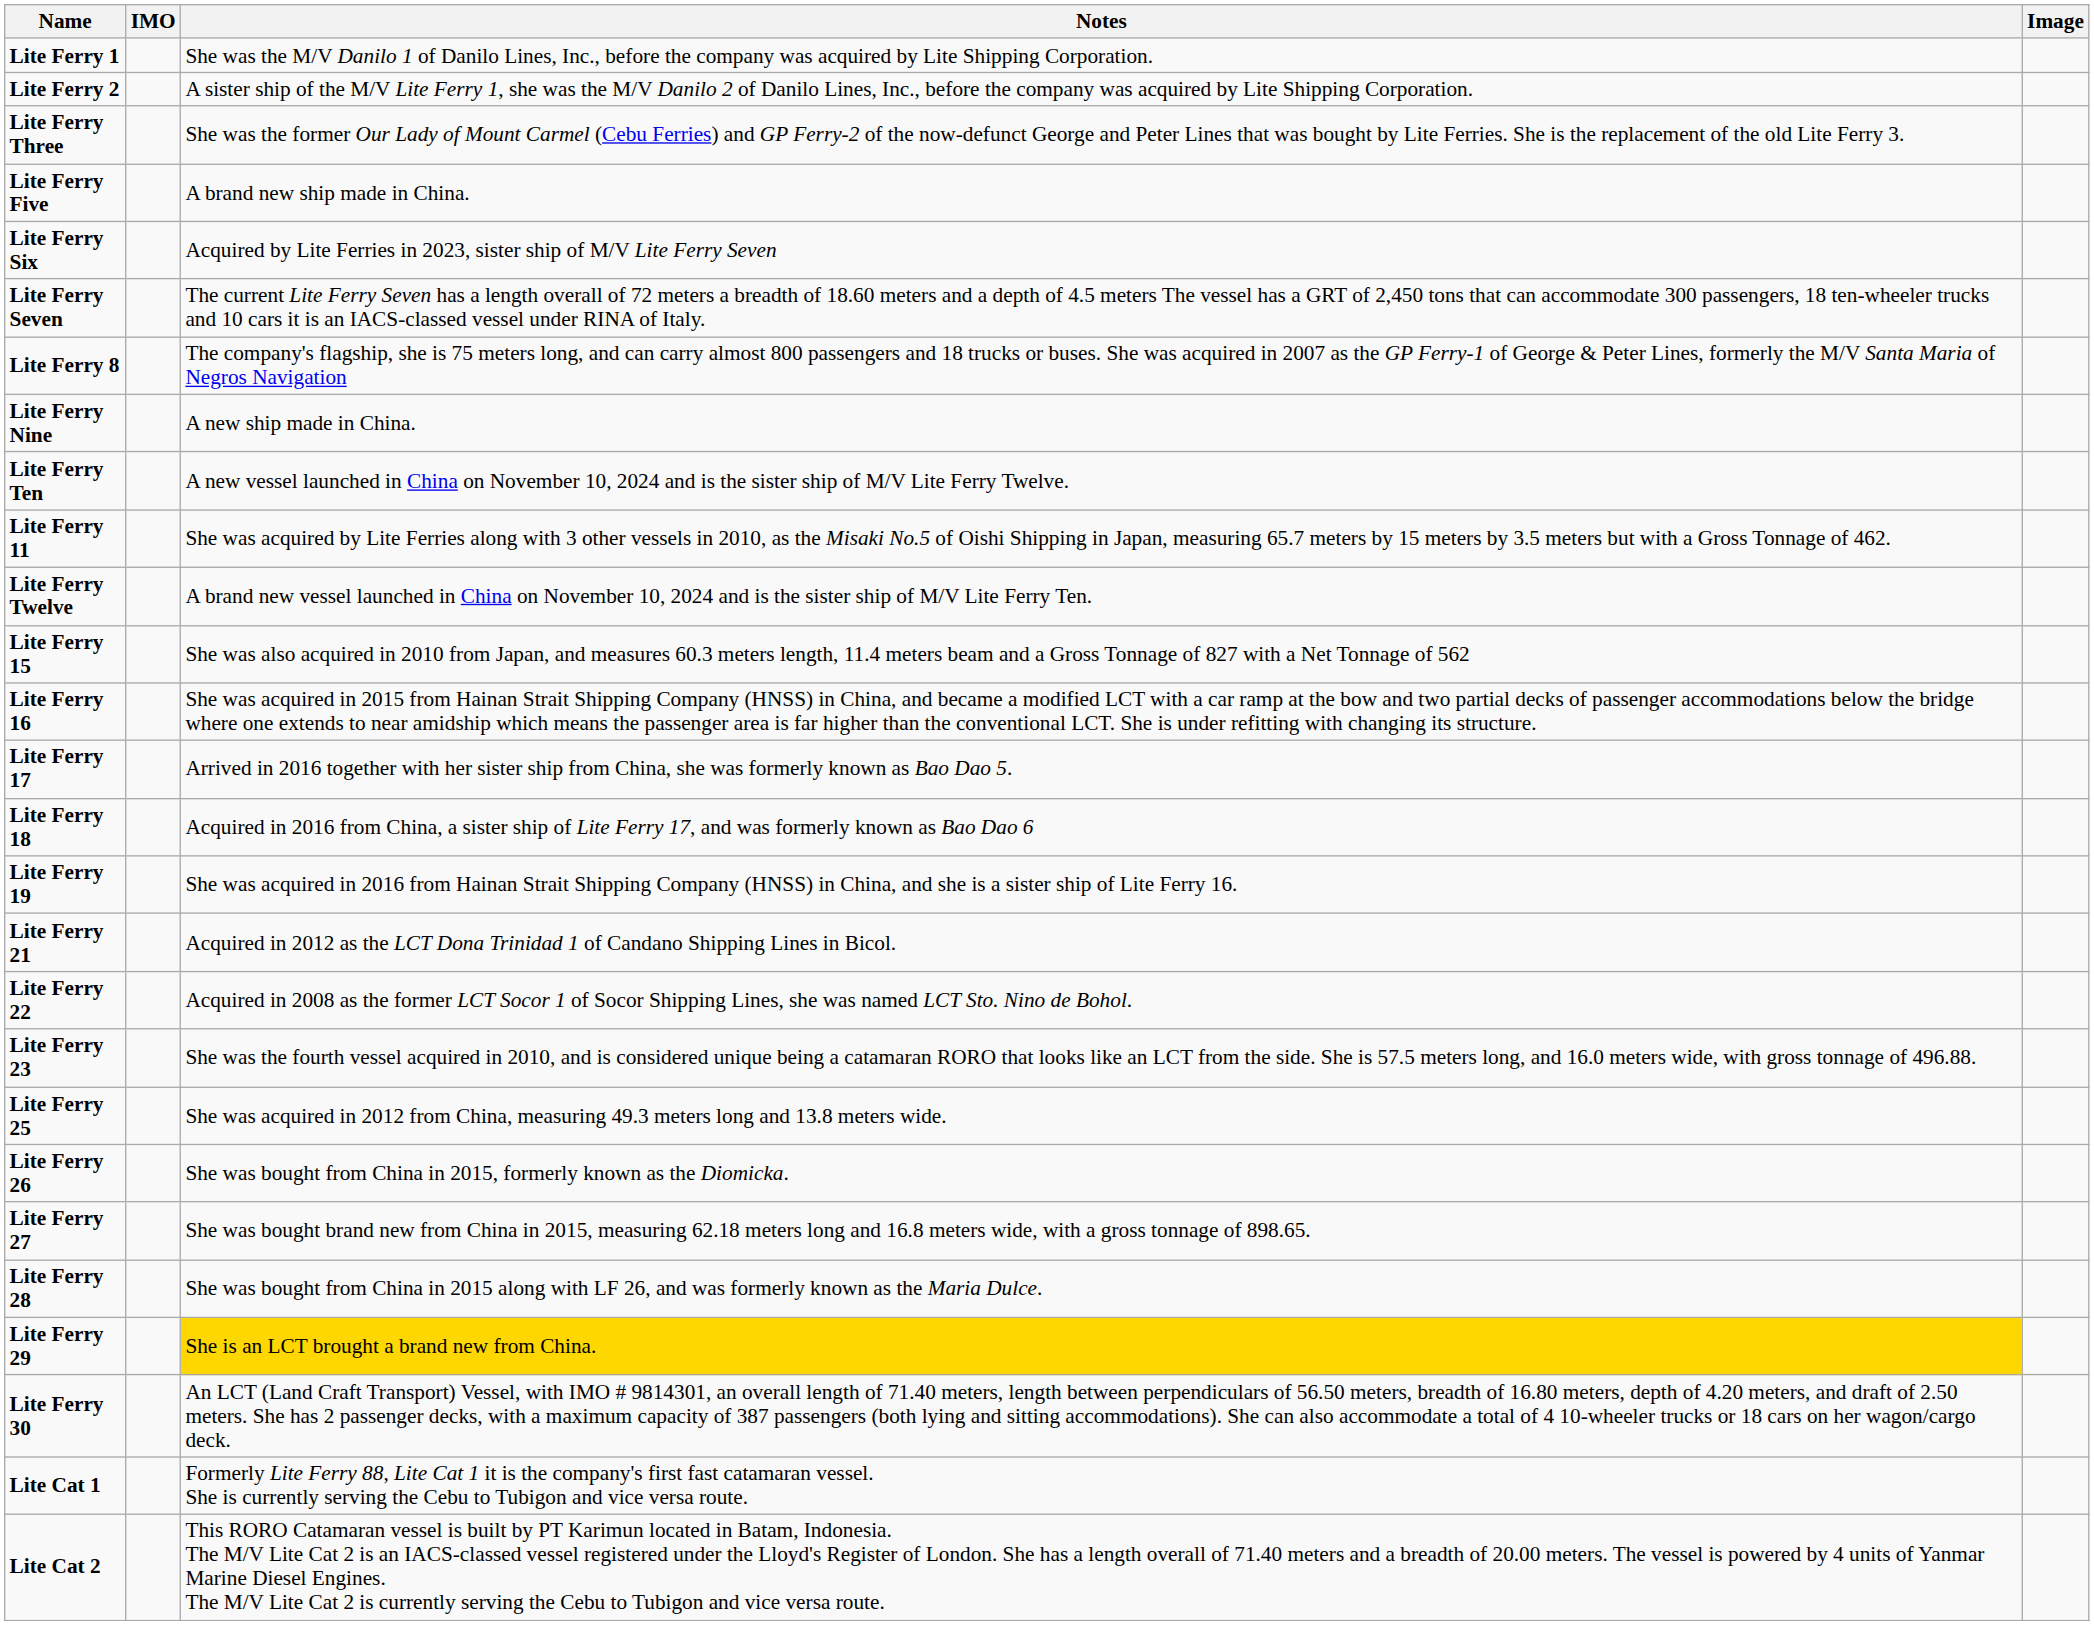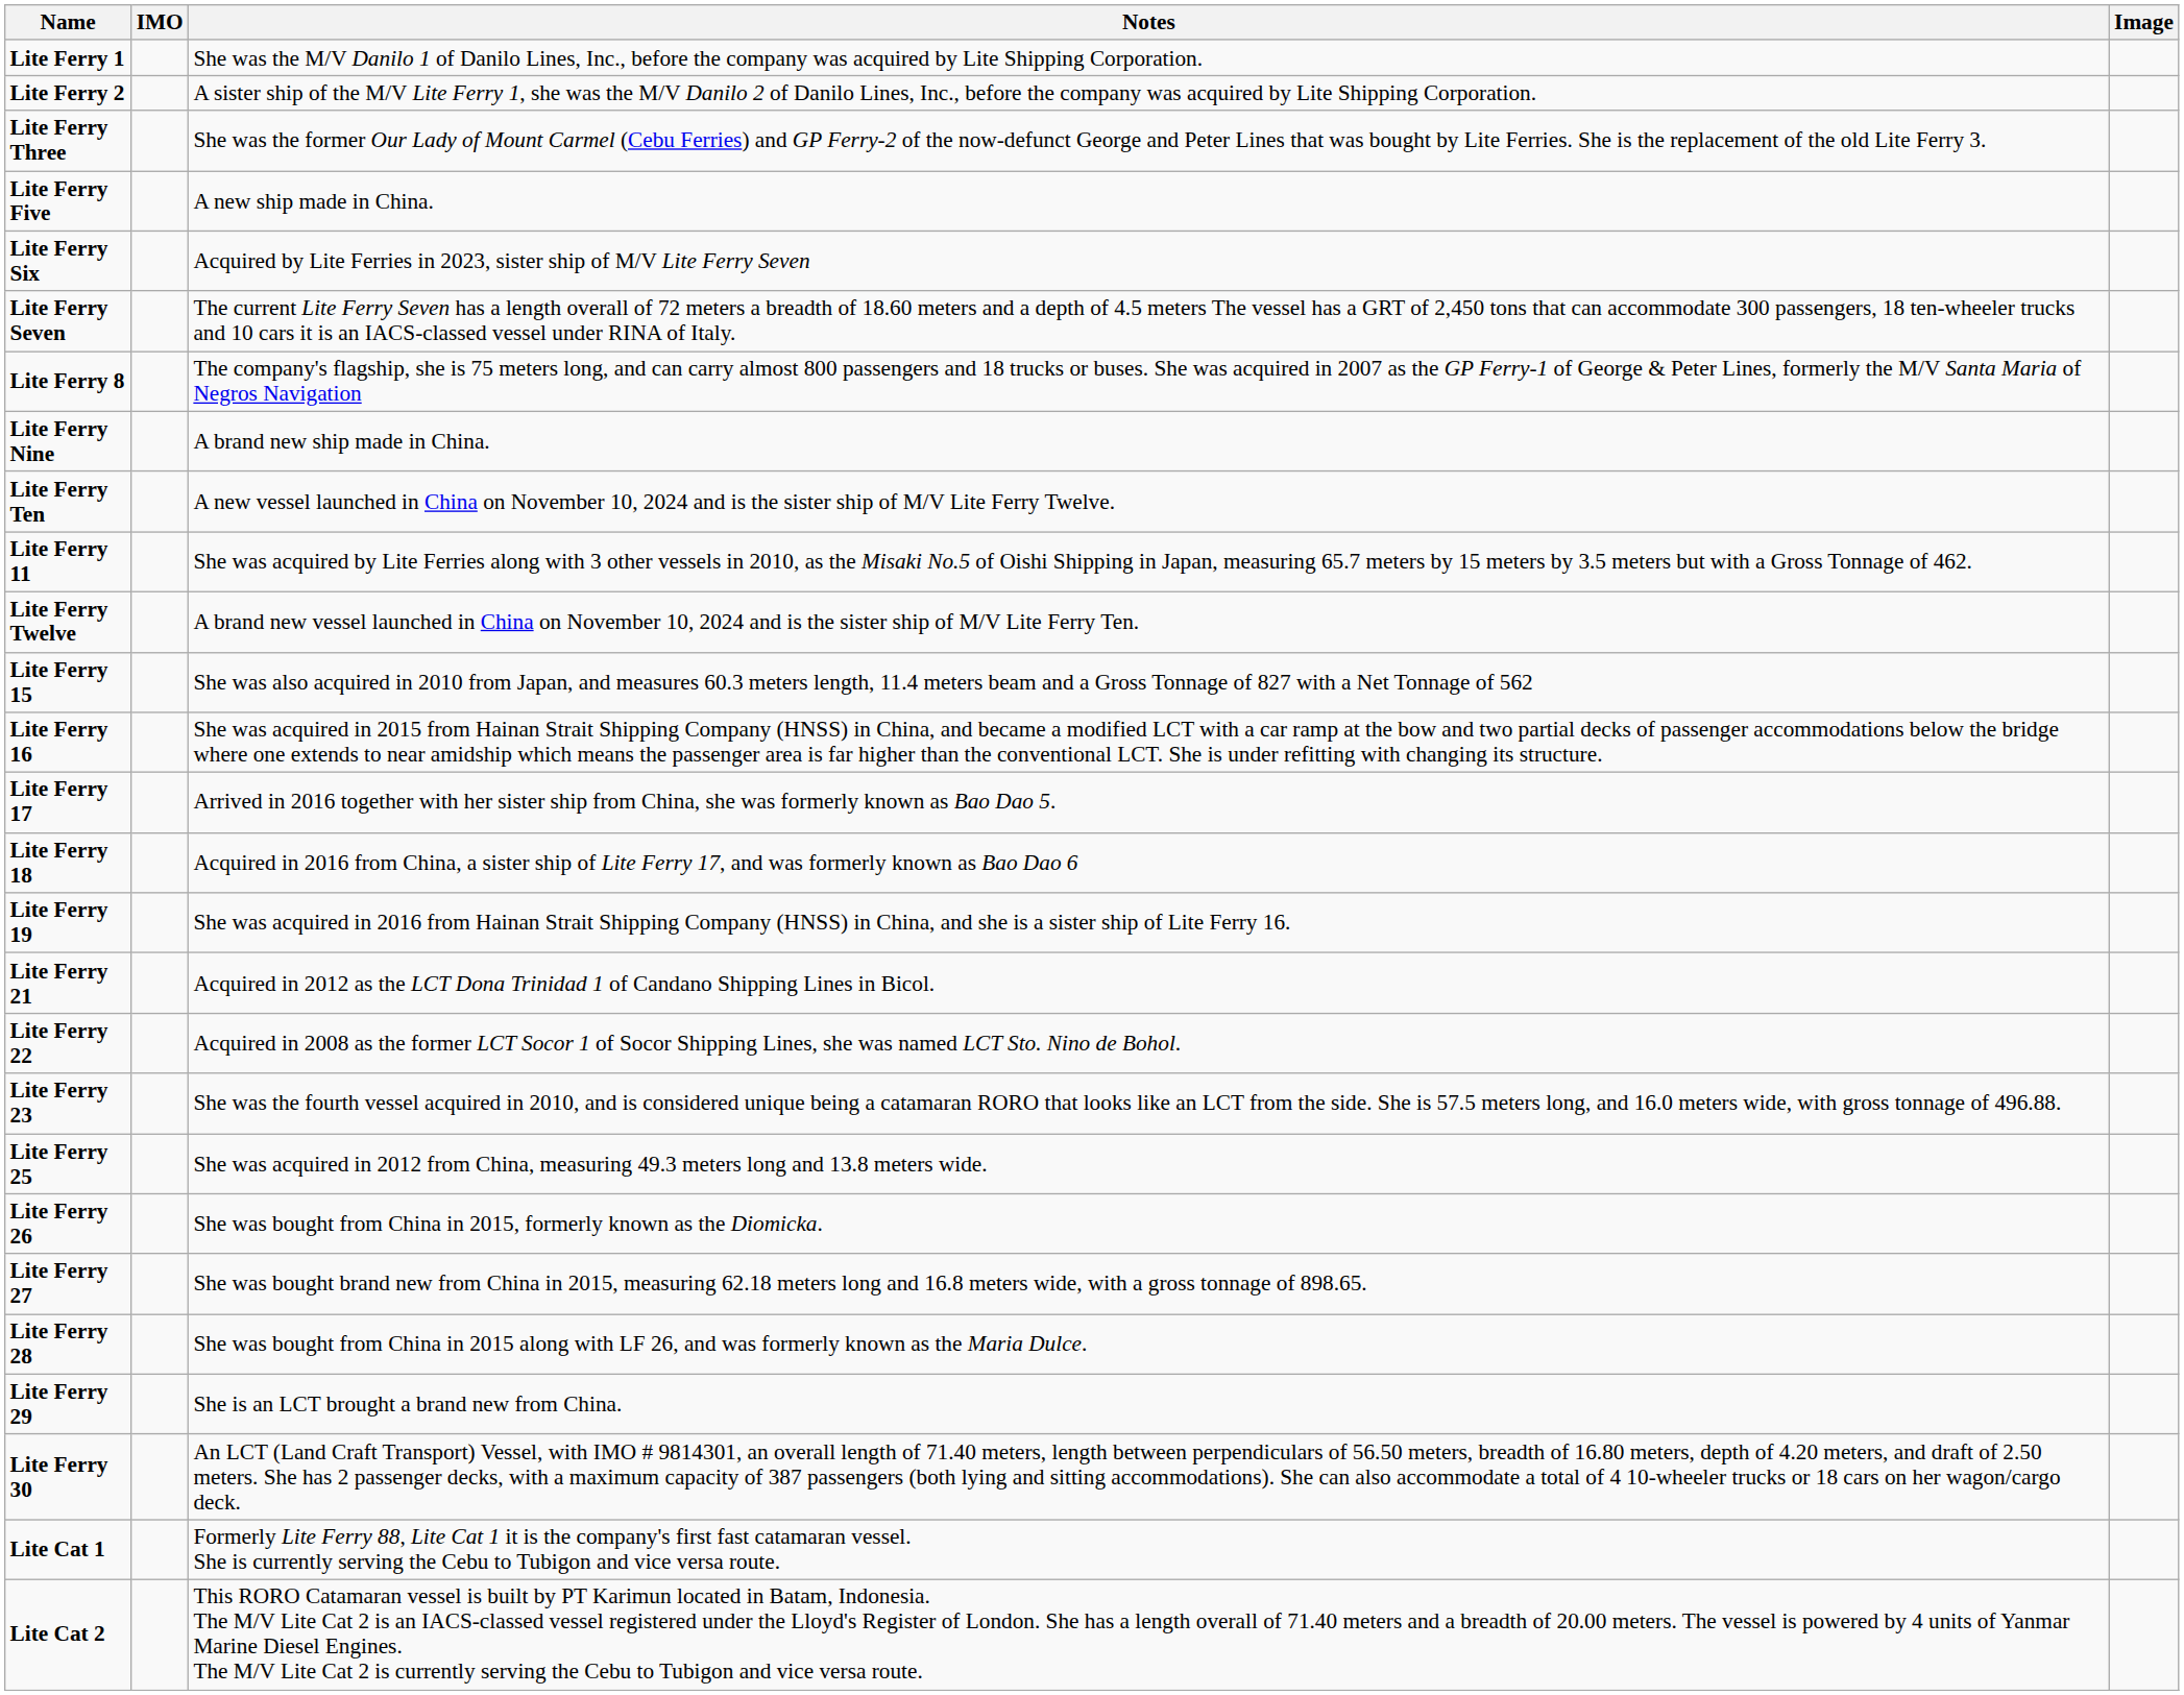Lite Ferry Five | Notes: A brand new ship made in China. -> A new ship made in China.
Lite Ferry Nine | Notes: A new ship made in China. -> A brand new ship made in China.
Lite Ferry 29 | Notes: gold background -> no background
